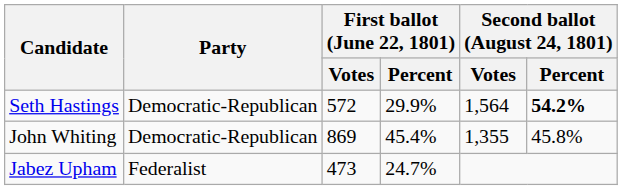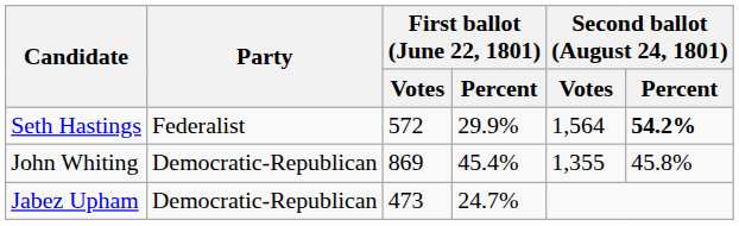Seth Hastings | Party: Democratic-Republican -> Federalist
Jabez Upham | Party: Federalist -> Democratic-Republican
